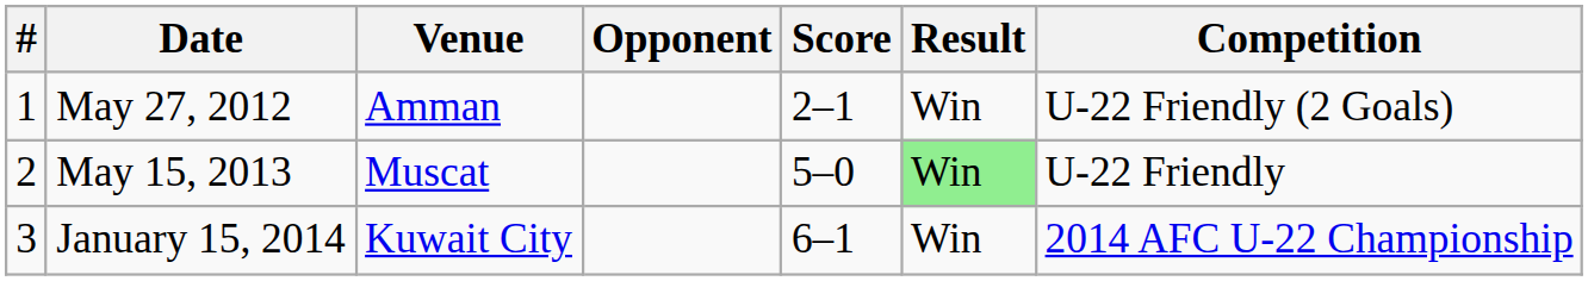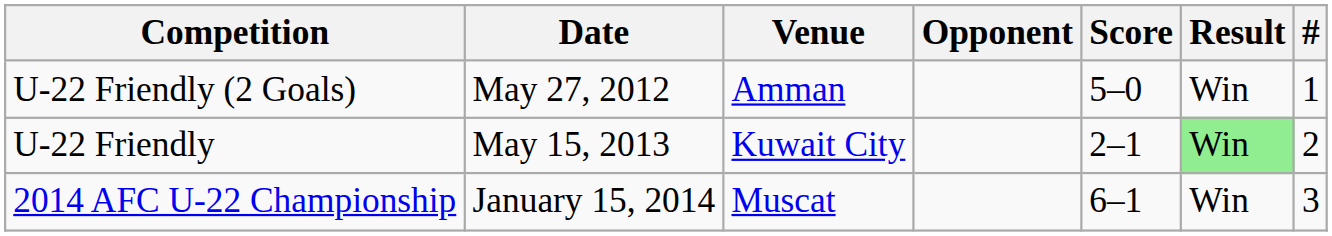columns swapped: # <-> Competition
May 27, 2012 | Score: 2–1 -> 5–0
May 15, 2013 | Venue: Muscat -> Kuwait City
May 15, 2013 | Score: 5–0 -> 2–1
January 15, 2014 | Venue: Kuwait City -> Muscat
